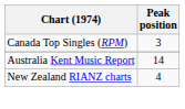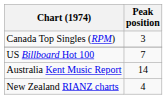+ row: US Billboard Hot 100 | 7
